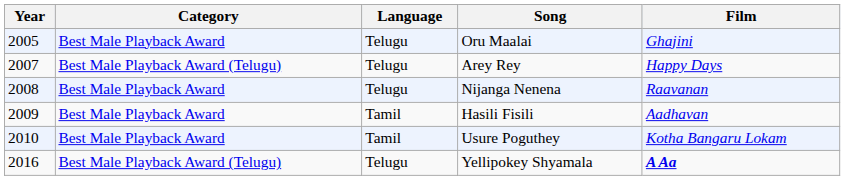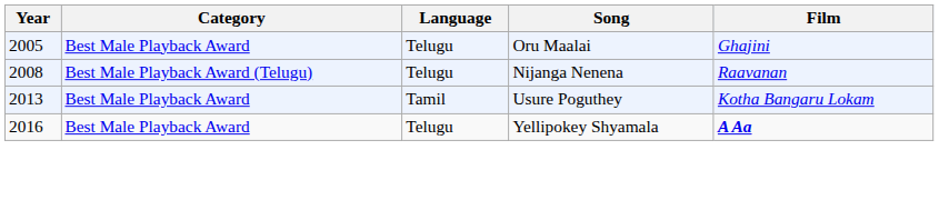- row: 2007 | Best Male Playback Award (Telugu) | Telugu | Arey Rey | Happy Days
Nijanga Nenena | Category: Best Male Playback Award -> Best Male Playback Award (Telugu)
- row: 2009 | Best Male Playback Award | Tamil | Hasili Fisili | Aadhavan
Usure Poguthey | Year: 2010 -> 2013
Yellipokey Shyamala | Category: Best Male Playback Award (Telugu) -> Best Male Playback Award
